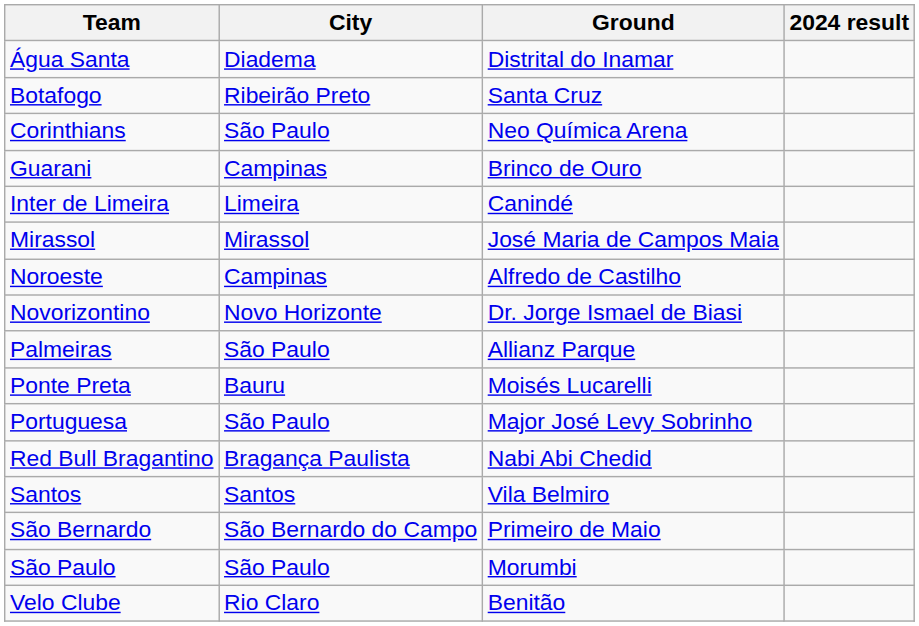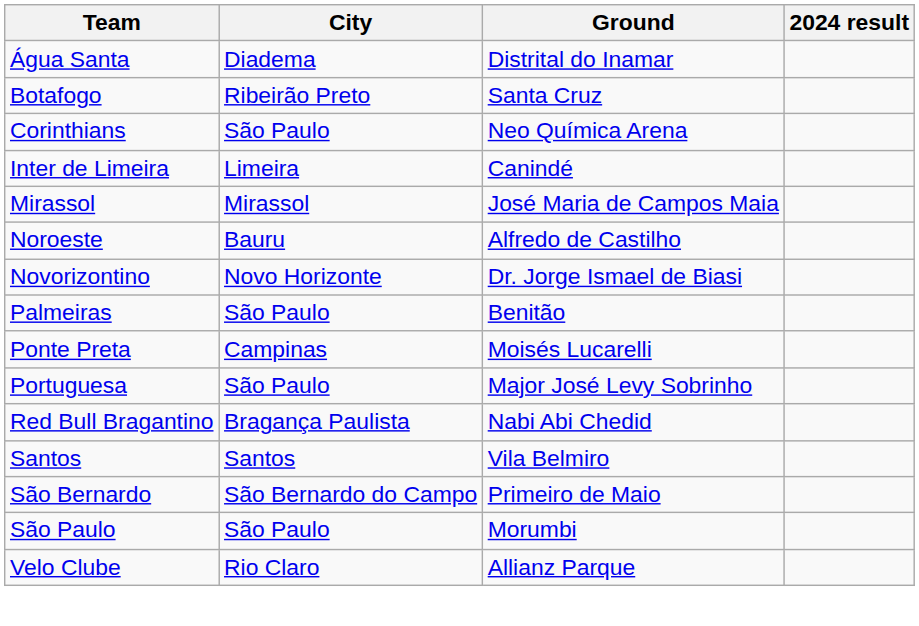- row: Guarani | Campinas | Brinco de Ouro
Noroeste | City: Campinas -> Bauru
Palmeiras | Ground: Allianz Parque -> Benitão
Ponte Preta | City: Bauru -> Campinas
Velo Clube | Ground: Benitão -> Allianz Parque
